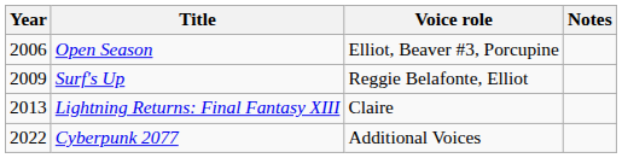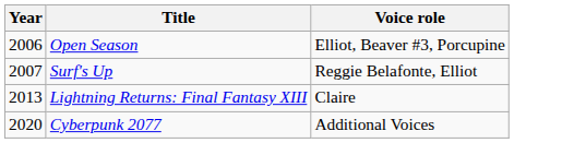- column: Notes
Surf's Up | Year: 2009 -> 2007
Cyberpunk 2077 | Year: 2022 -> 2020
